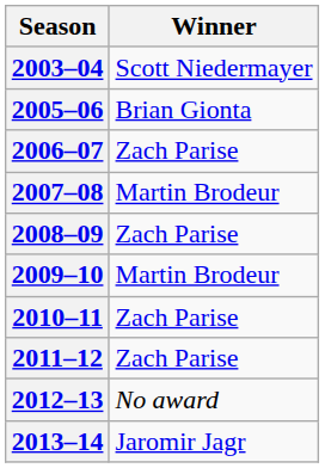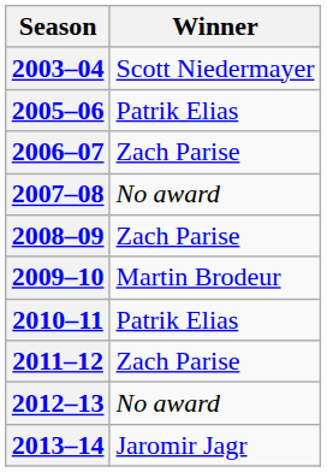2005–06 | Winner: Brian Gionta -> Patrik Elias
2007–08 | Winner: Martin Brodeur -> No award
2010–11 | Winner: Zach Parise -> Patrik Elias
